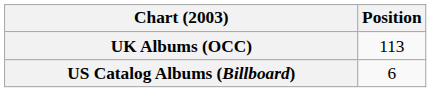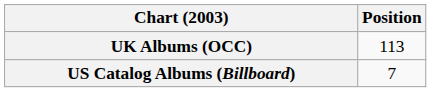US Catalog Albums (Billboard) | Position: 6 -> 7
